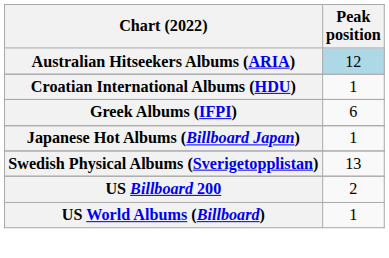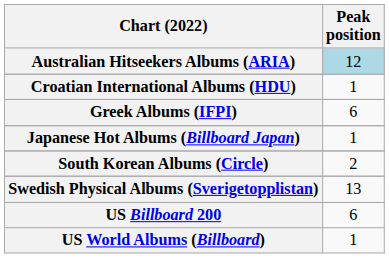+ row: South Korean Albums (Circle) | 2
US Billboard 200 | Peak position: 2 -> 6
